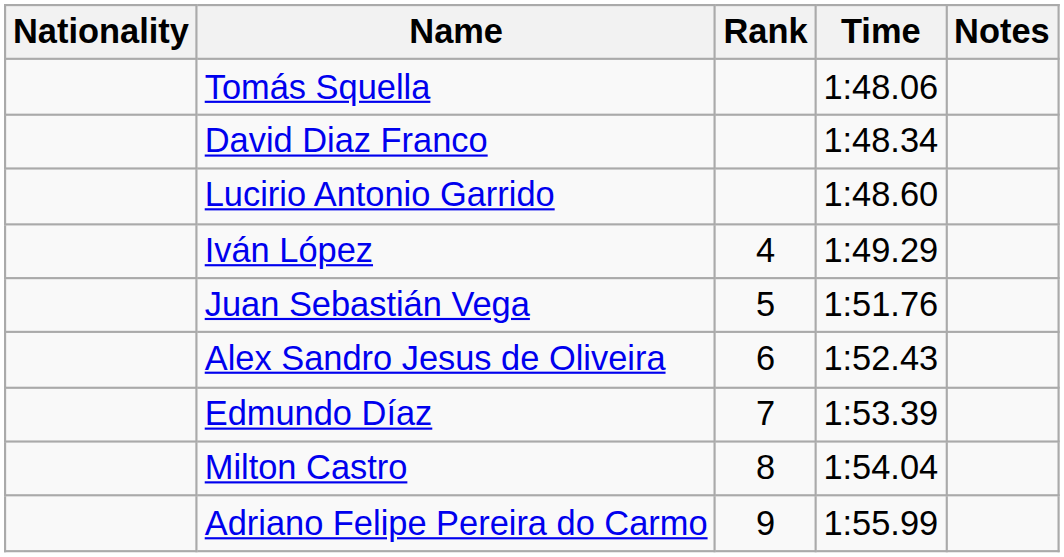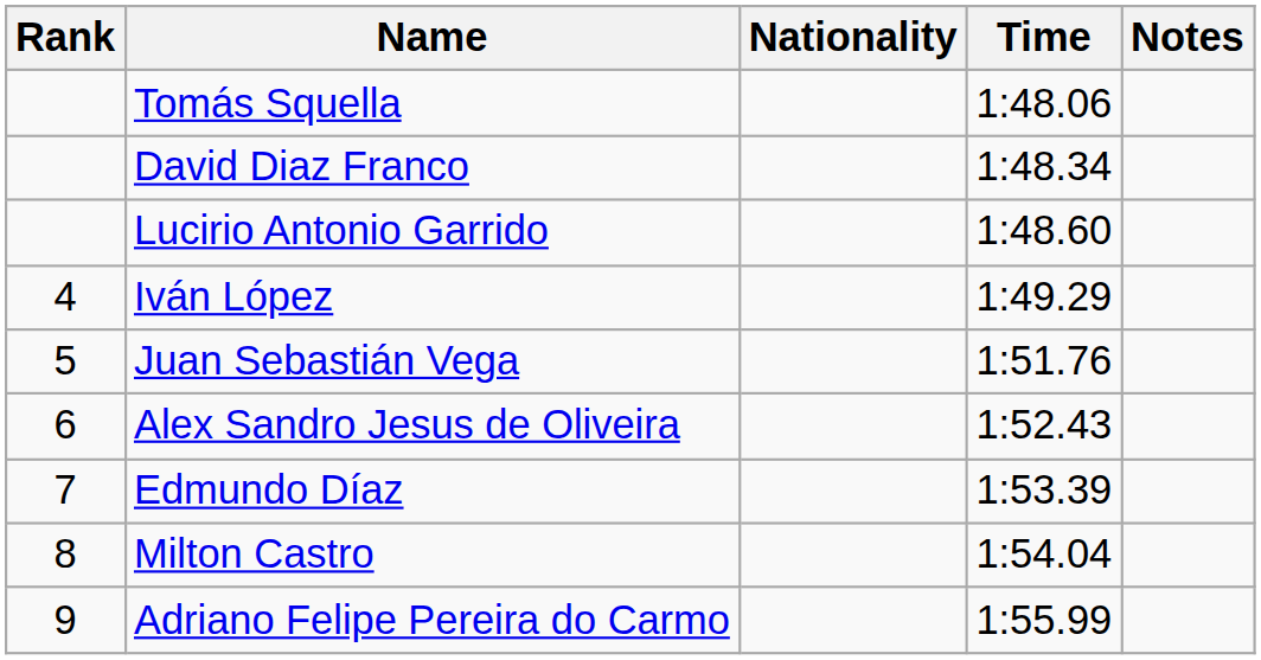columns swapped: Rank <-> Nationality
